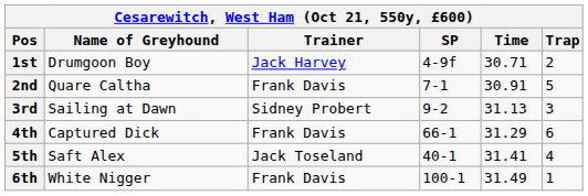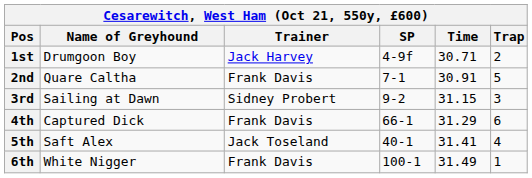3rd | Time: 31.13 -> 31.15
